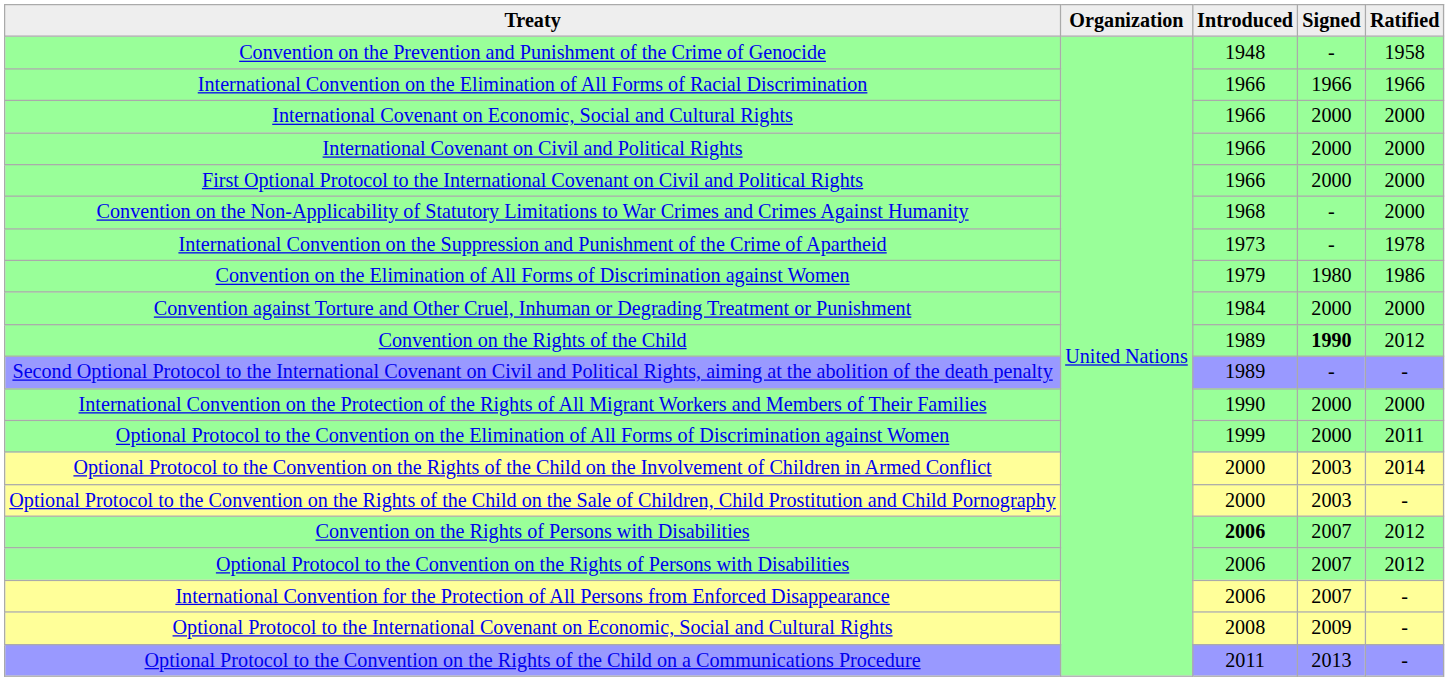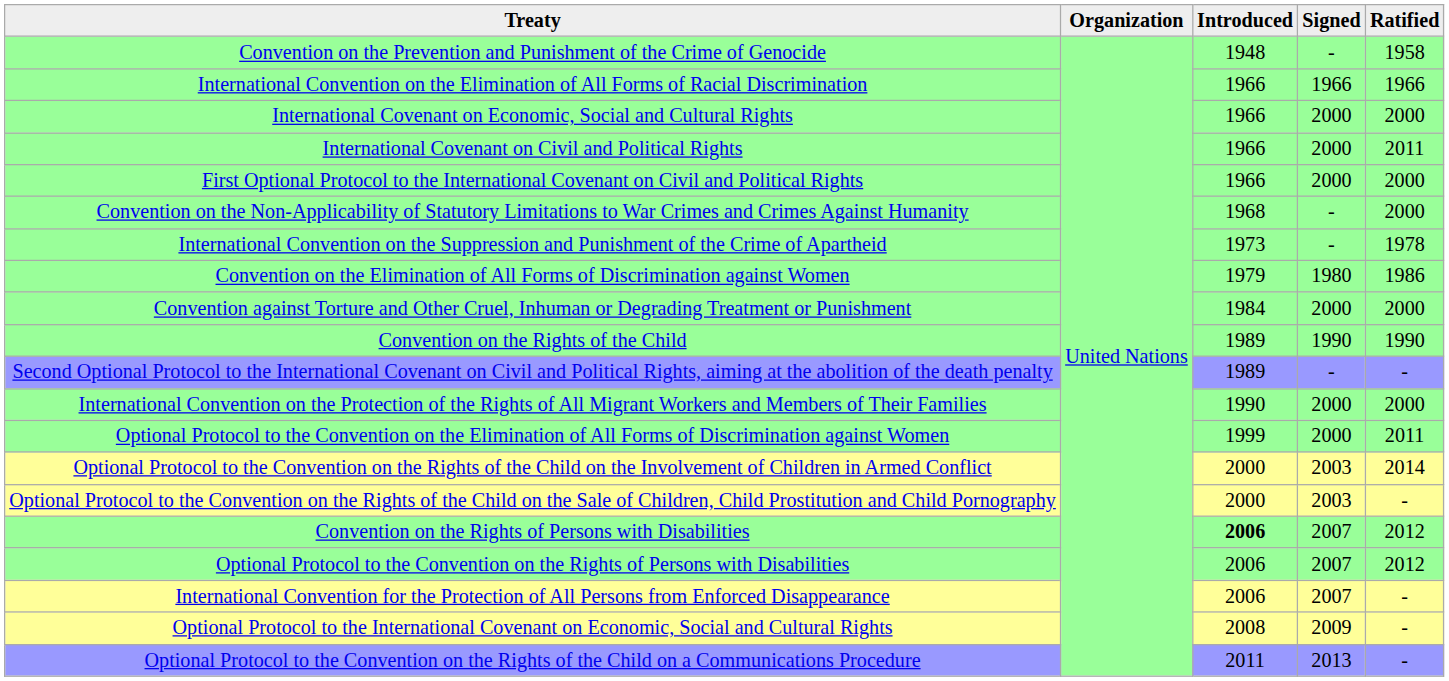International Covenant on Civil and Political Rights | column 5: 2000 -> 2011
Convention on the Rights of the Child | column 4: bold -> normal
Convention on the Rights of the Child | column 5: 2012 -> 1990
